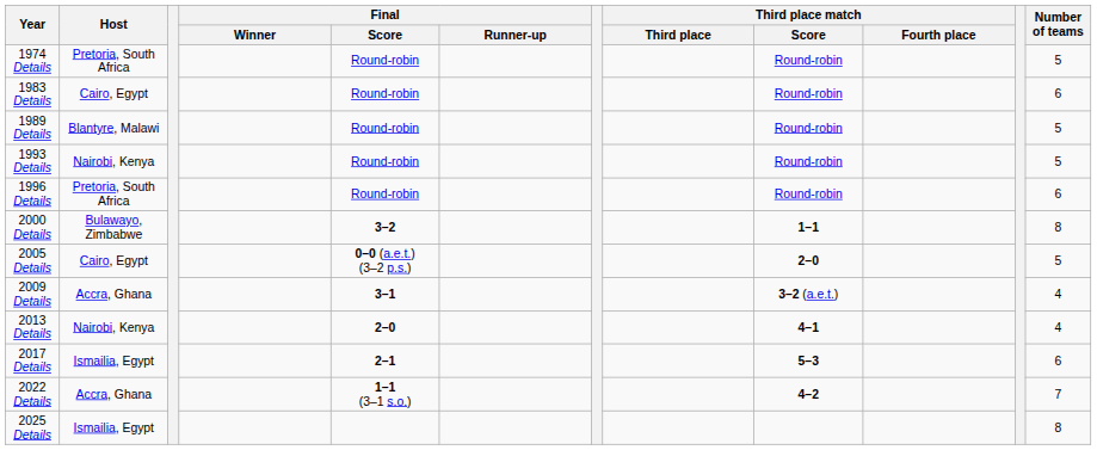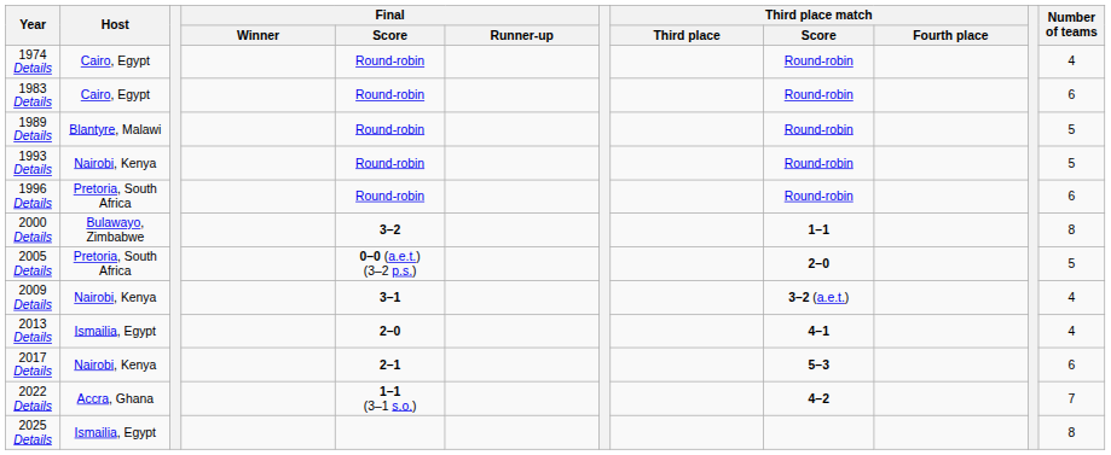1974 Details | Host: Pretoria, South Africa -> Cairo, Egypt
1974 Details | Number of teams: 5 -> 4
2005 Details | Host: Cairo, Egypt -> Pretoria, South Africa
2009 Details | Host: Accra, Ghana -> Nairobi, Kenya
2013 Details | Host: Nairobi, Kenya -> Ismailia, Egypt
2017 Details | Host: Ismailia, Egypt -> Nairobi, Kenya
